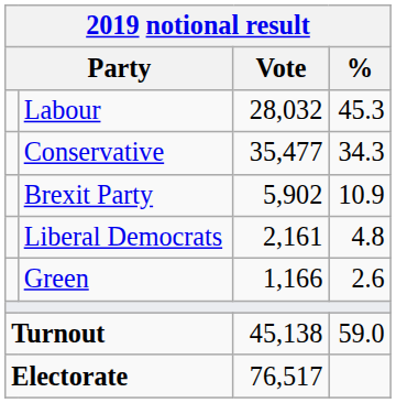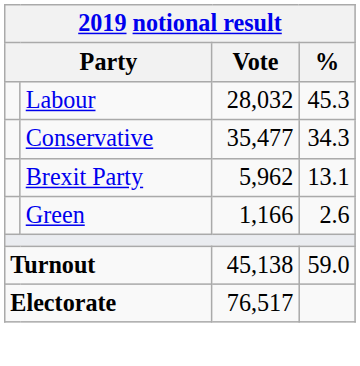Brexit Party | Vote: 5,902 -> 5,962
Brexit Party | %: 10.9 -> 13.1
- row: Liberal Democrats | 2,161 | 4.8
